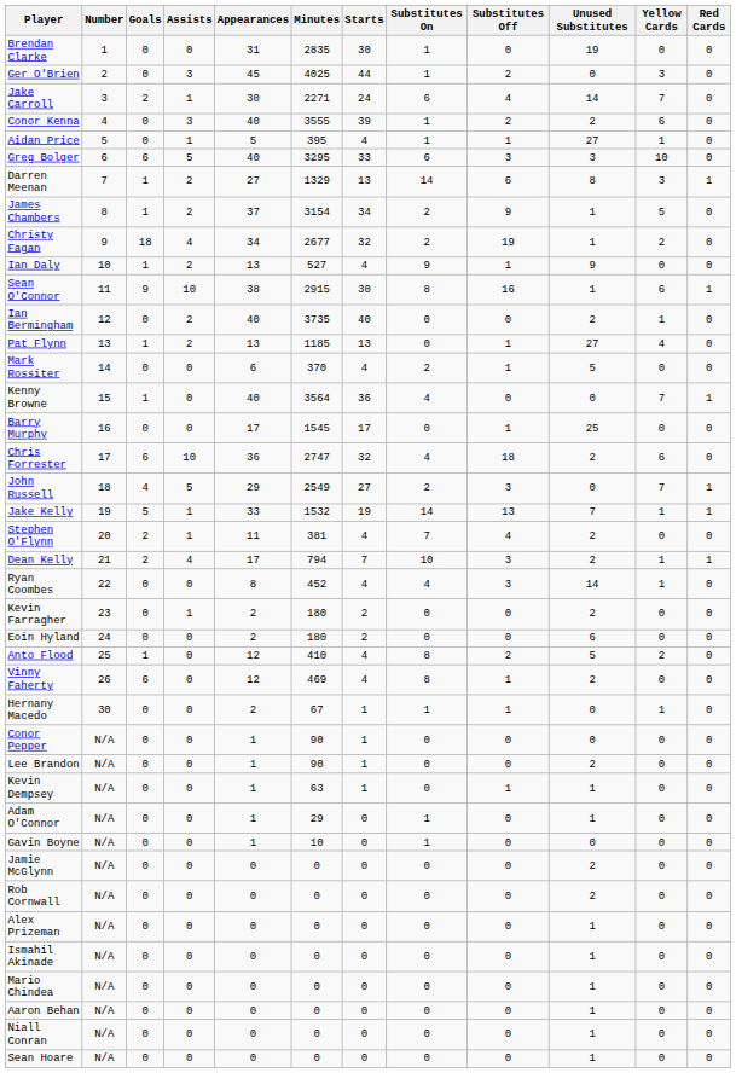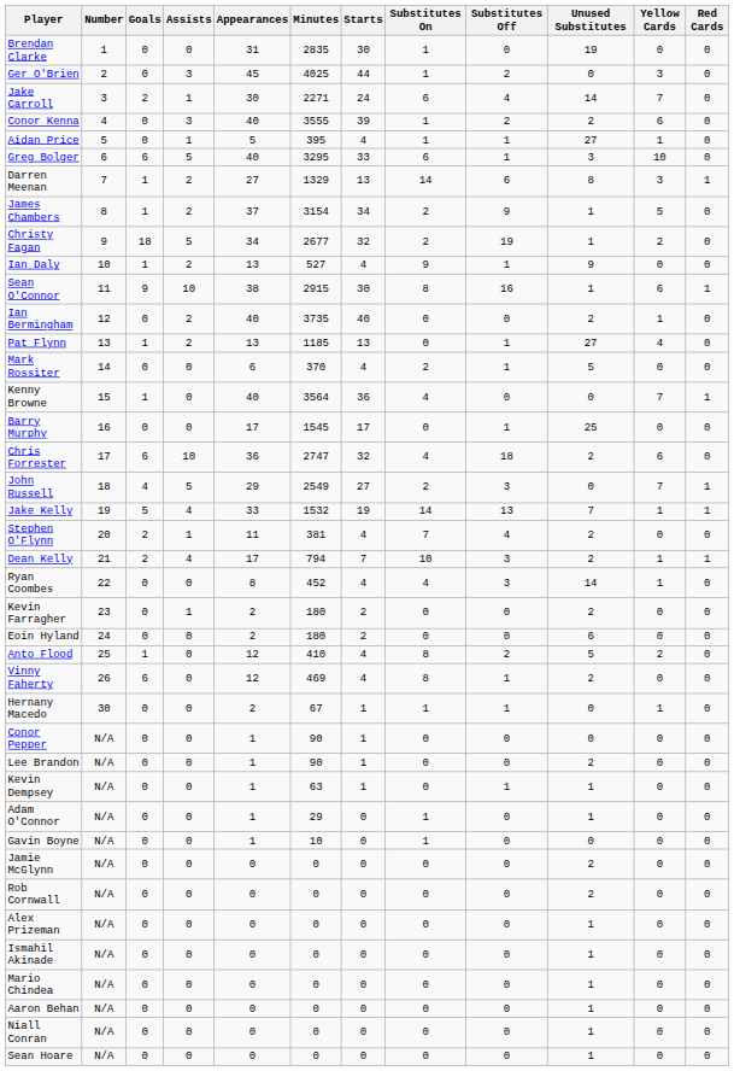Greg Bolger | Substitutes Off: 3 -> 1
Christy Fagan | Assists: 4 -> 5
Jake Kelly | Assists: 1 -> 4
